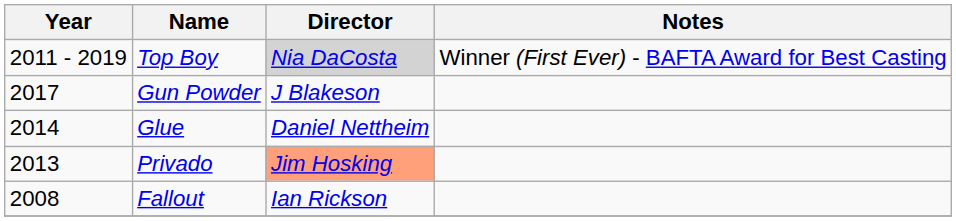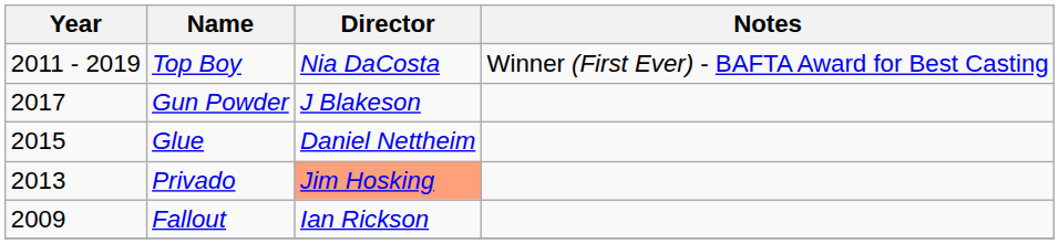Top Boy | Director: lightgrey background -> no background
Glue | Year: 2014 -> 2015
Fallout | Year: 2008 -> 2009
